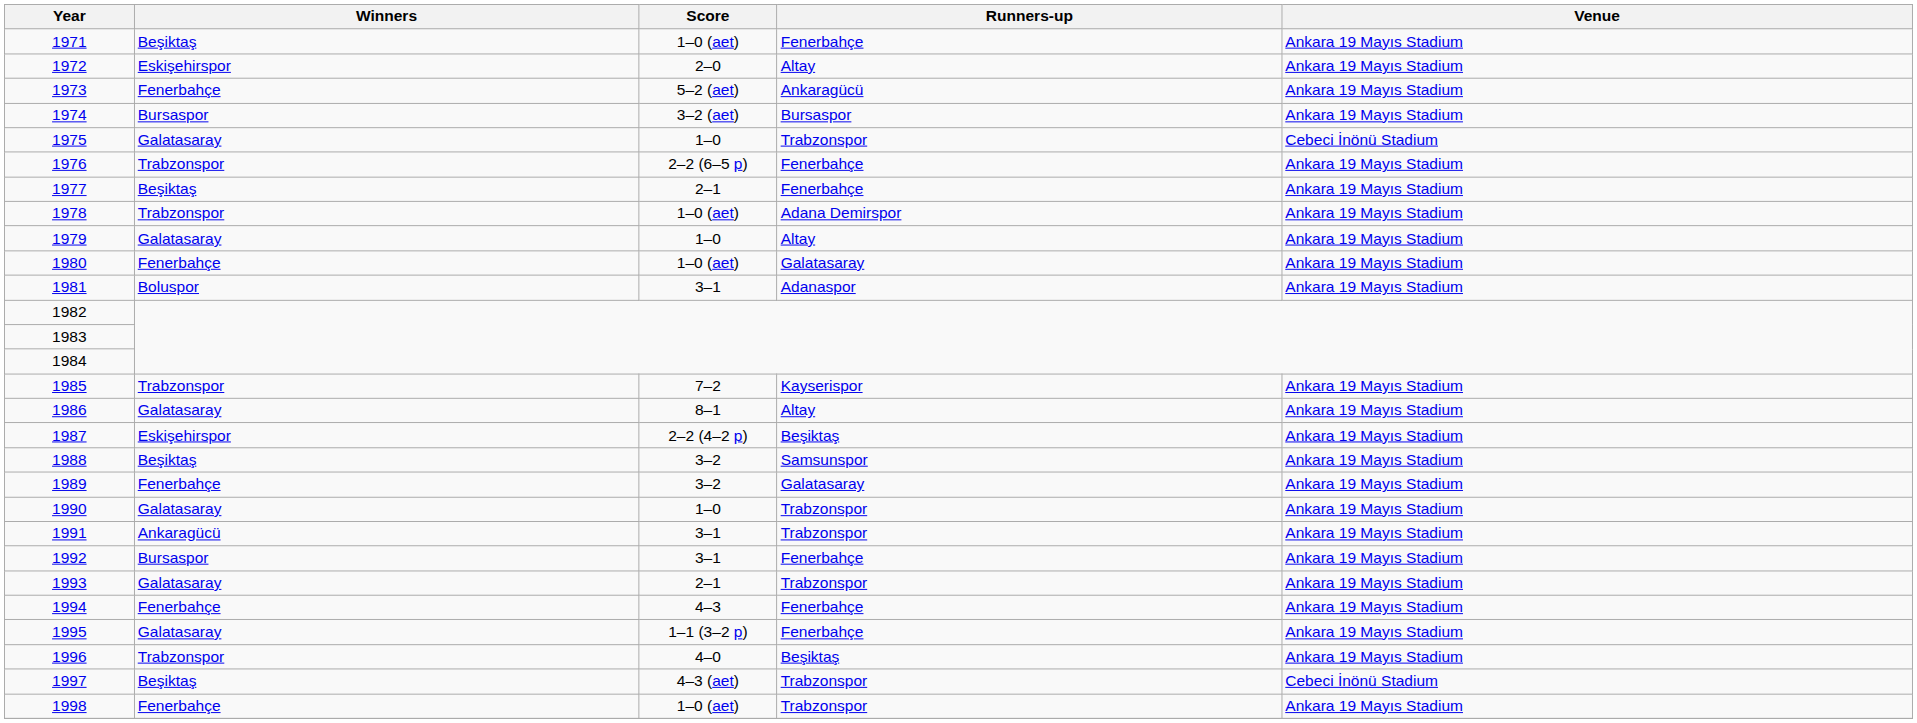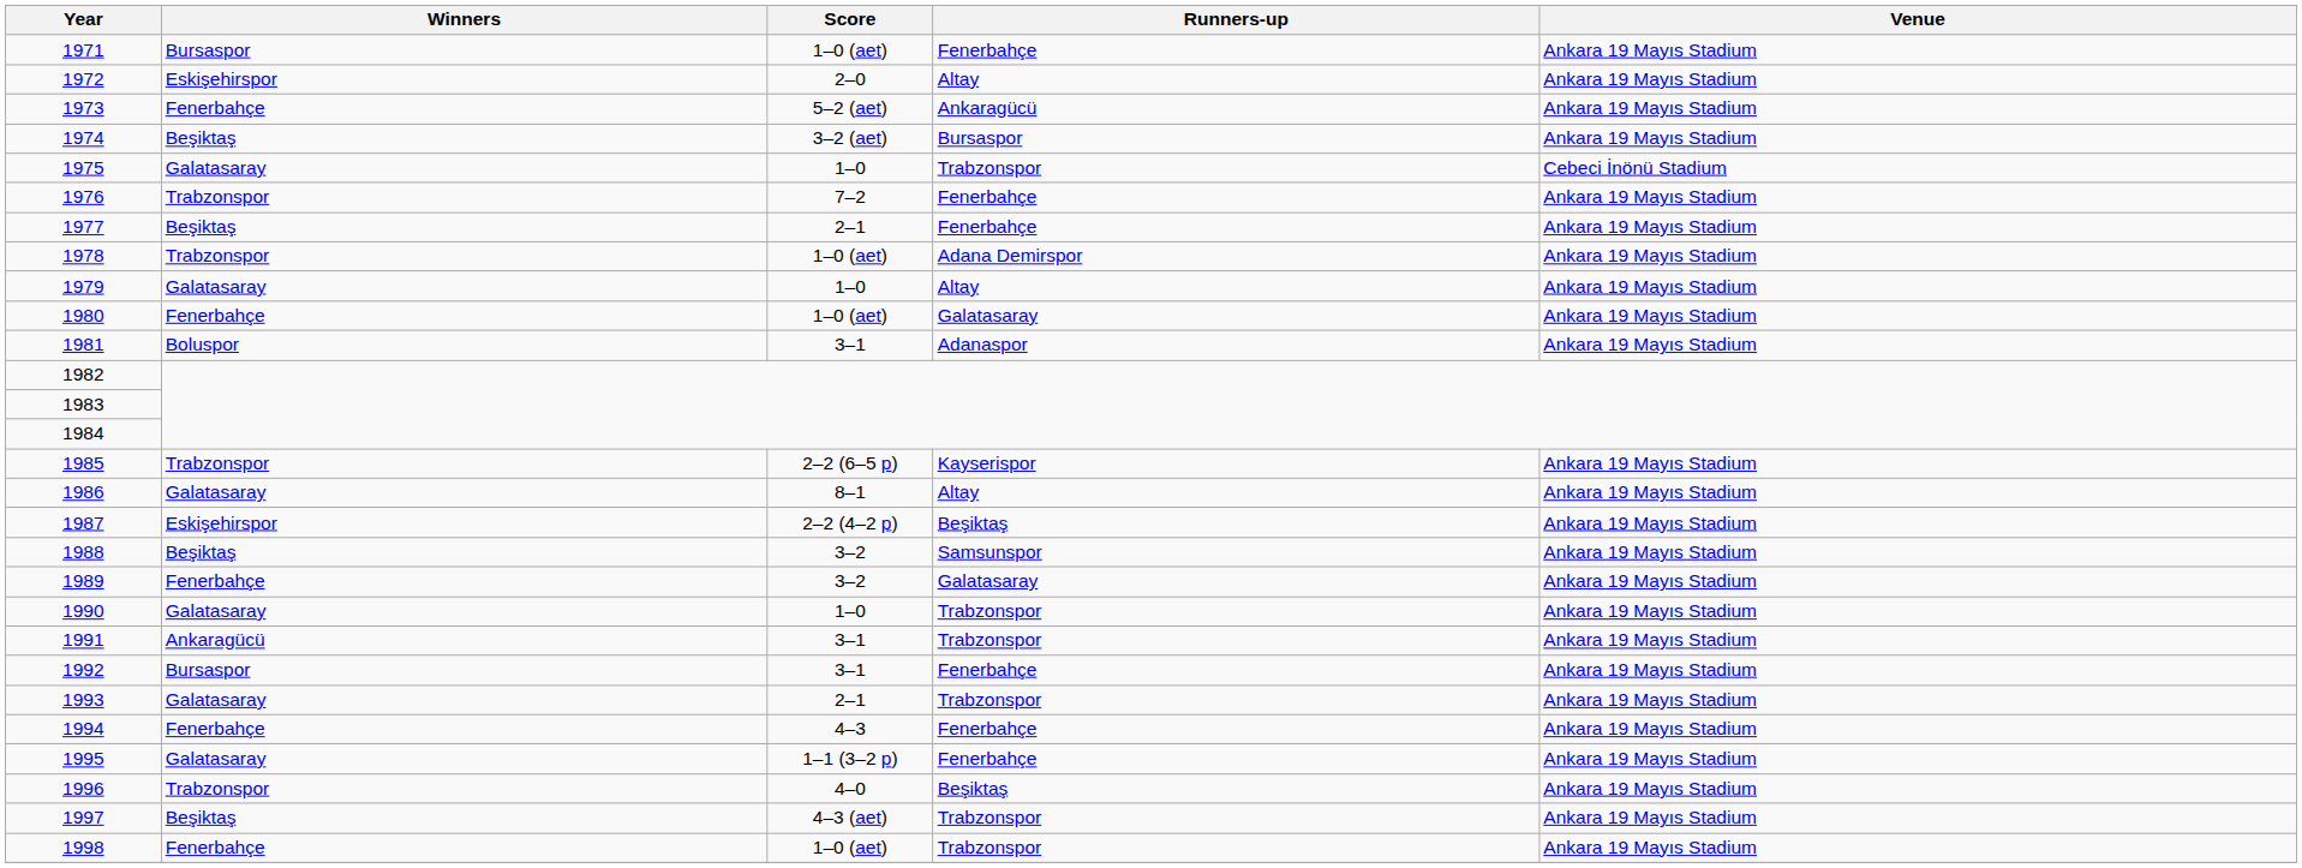1971 | Winners: Beşiktaş -> Bursaspor
1974 | Winners: Bursaspor -> Beşiktaş
1976 | Score: 2–2 (6–5 p) -> 7–2
1985 | Score: 7–2 -> 2–2 (6–5 p)
1997 | Venue: Cebeci İnönü Stadium -> Ankara 19 Mayıs Stadium
